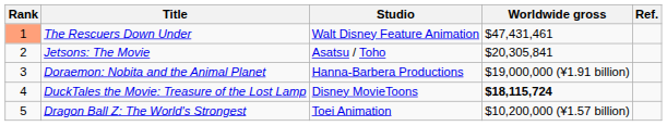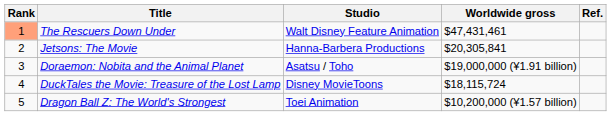Jetsons: The Movie | Studio: Asatsu / Toho -> Hanna-Barbera Productions
Doraemon: Nobita and the Animal Planet | Studio: Hanna-Barbera Productions -> Asatsu / Toho
DuckTales the Movie: Treasure of the Lost Lamp | Worldwide gross: bold -> normal
